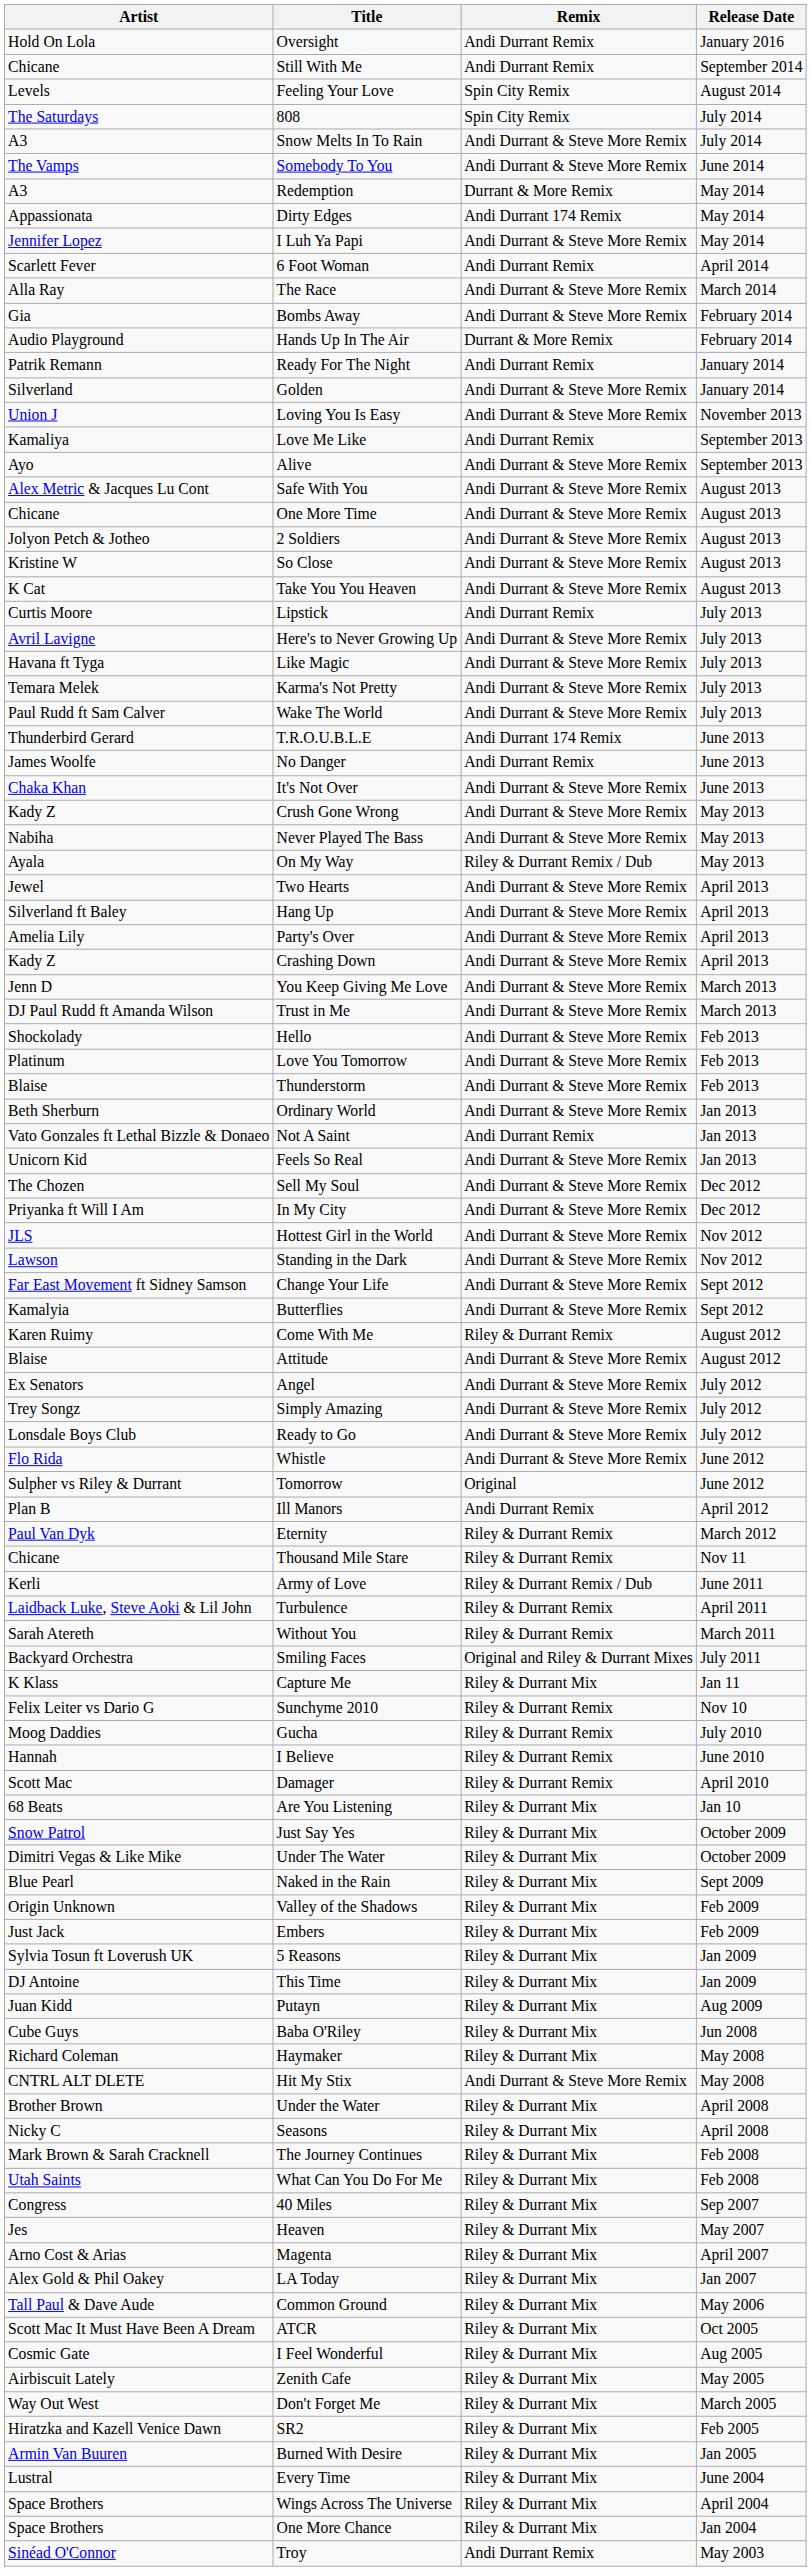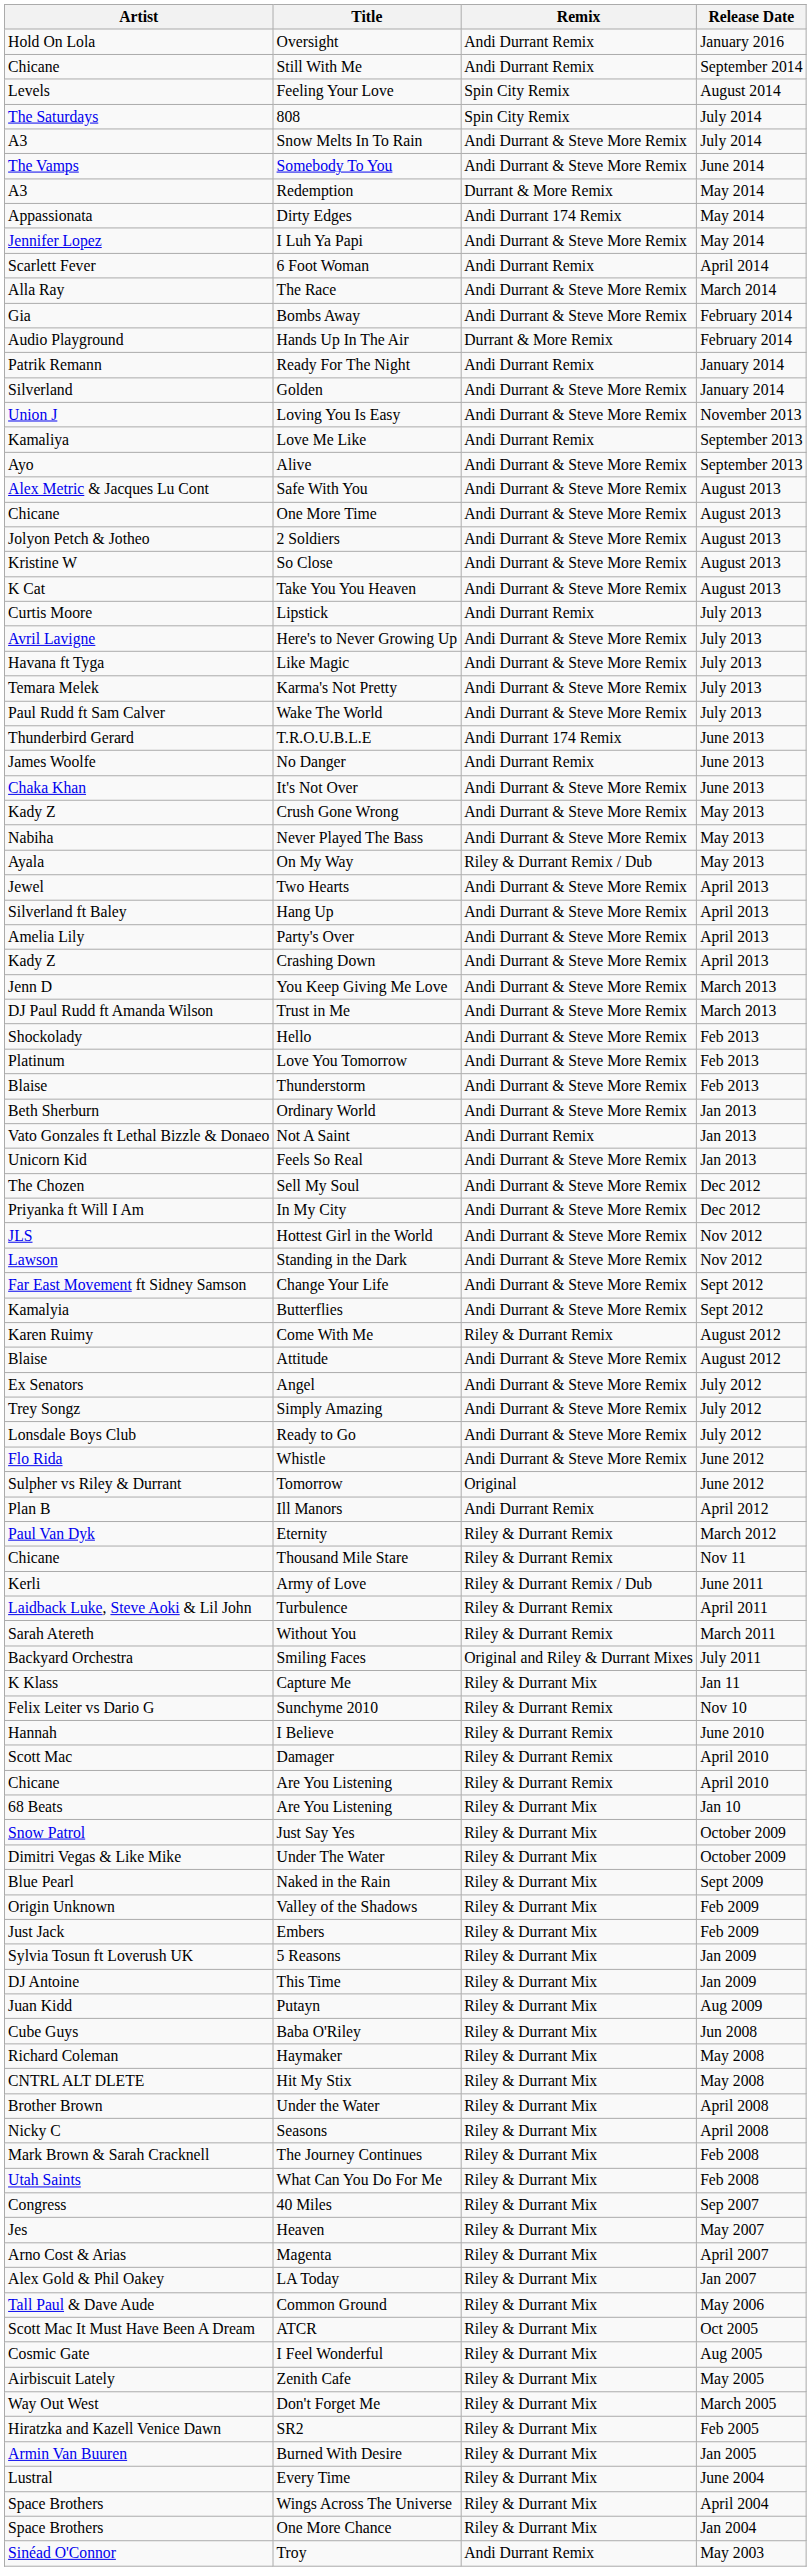- row: Moog Daddies | Gucha | Riley & Durrant Remix | July 2010
+ row: Chicane | Are You Listening | Riley & Durrant Remix | April 2010
Hit My Stix | Remix: Andi Durrant & Steve More Remix -> Riley & Durrant Mix
